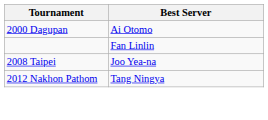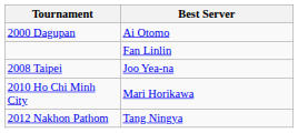+ row: 2010 Ho Chi Minh City | Mari Horikawa
